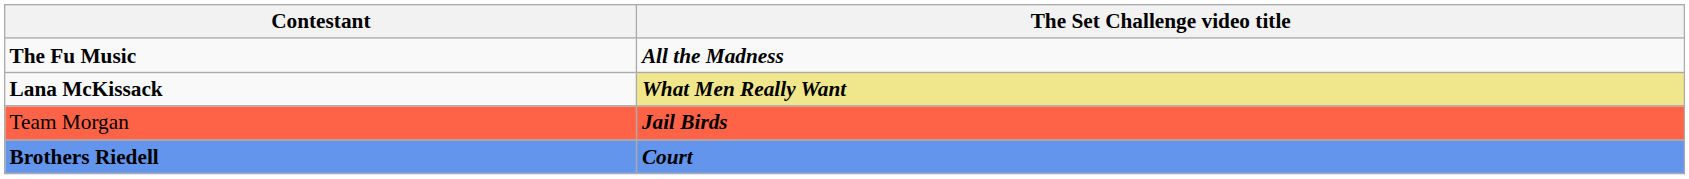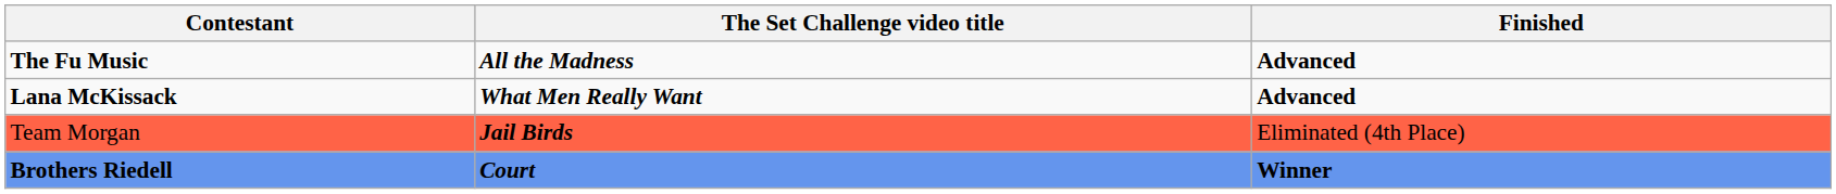+ column: Finished | Advanced | Advanced | Eliminated (4th Place) | Winner
Lana McKissack | The Set Challenge video title: khaki background -> no background
